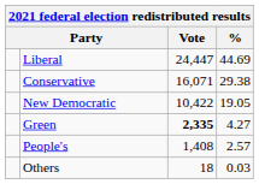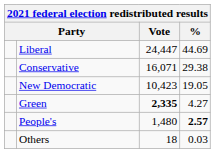New Democratic | Vote: 10,422 -> 10,423
People's | Vote: 1,408 -> 1,480
People's | %: normal -> bold
